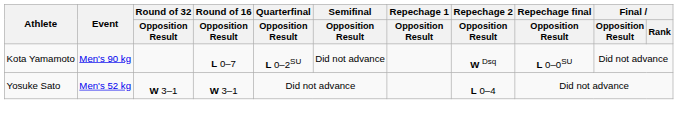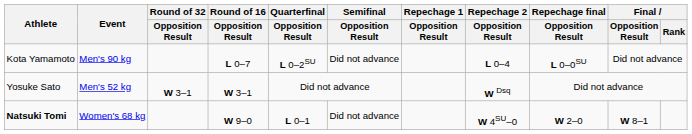Kota Yamamoto | Repechage 2 / Opposition Result: W Dsq -> L 0–4
Yosuke Sato | Repechage 2 / Opposition Result: L 0–4 -> W Dsq
+ row: Natsuki Tomi | Women's 68 kg | W 9–0 | L 0–1 | Did not advance | W 4SU–0 | W 2–0 | W 8–1
